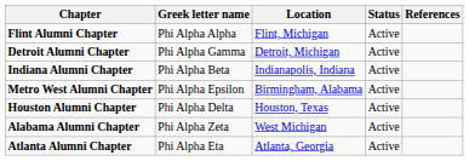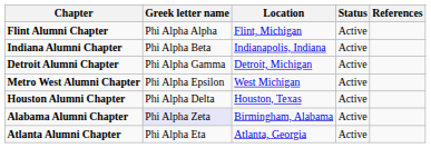rows swapped: Indiana Alumni Chapter <-> Detroit Alumni Chapter
Metro West Alumni Chapter | Location: Birmingham, Alabama -> West Michigan
Alabama Alumni Chapter | Greek letter name: no background -> lavender background
Alabama Alumni Chapter | Location: West Michigan -> Birmingham, Alabama
